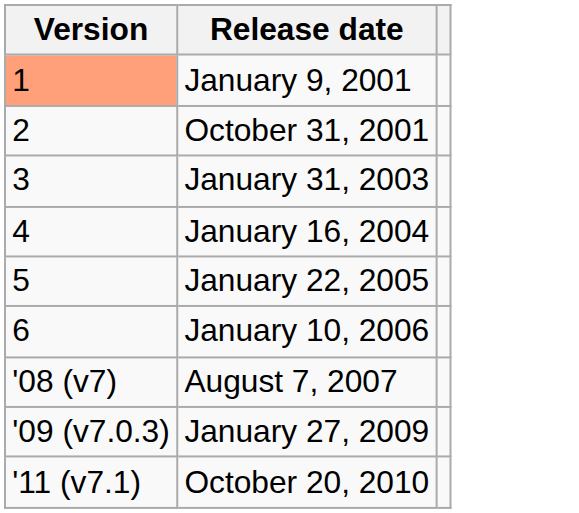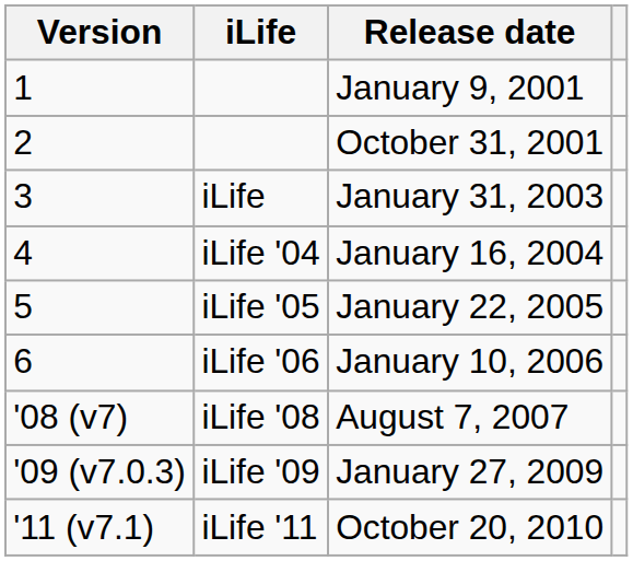+ column: iLife | iLife | iLife '04 | iLife '05 | iLife '06 | iLife '08 | iLife '09 | iLife '11
January 9, 2001 | Version: lightsalmon background -> no background
